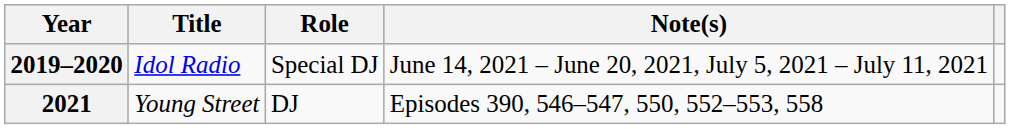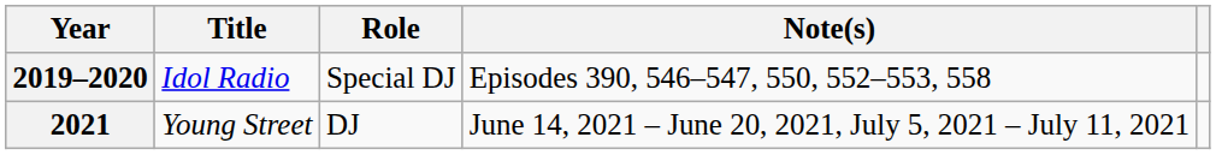2019–2020 | Note(s): June 14, 2021 – June 20, 2021, July 5, 2021 – July 11, 2021 -> Episodes 390, 546–547, 550, 552–553, 558
2021 | Note(s): Episodes 390, 546–547, 550, 552–553, 558 -> June 14, 2021 – June 20, 2021, July 5, 2021 – July 11, 2021
